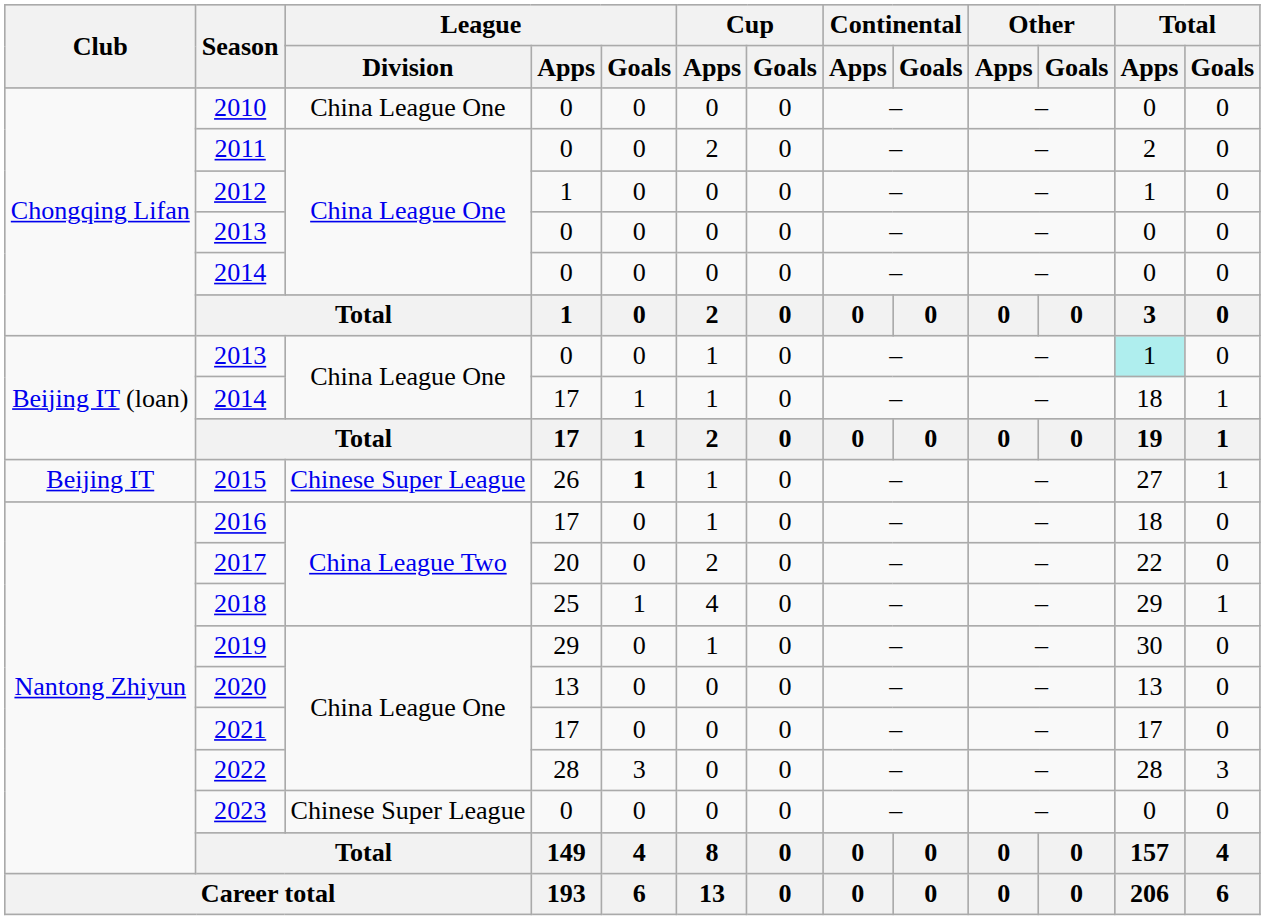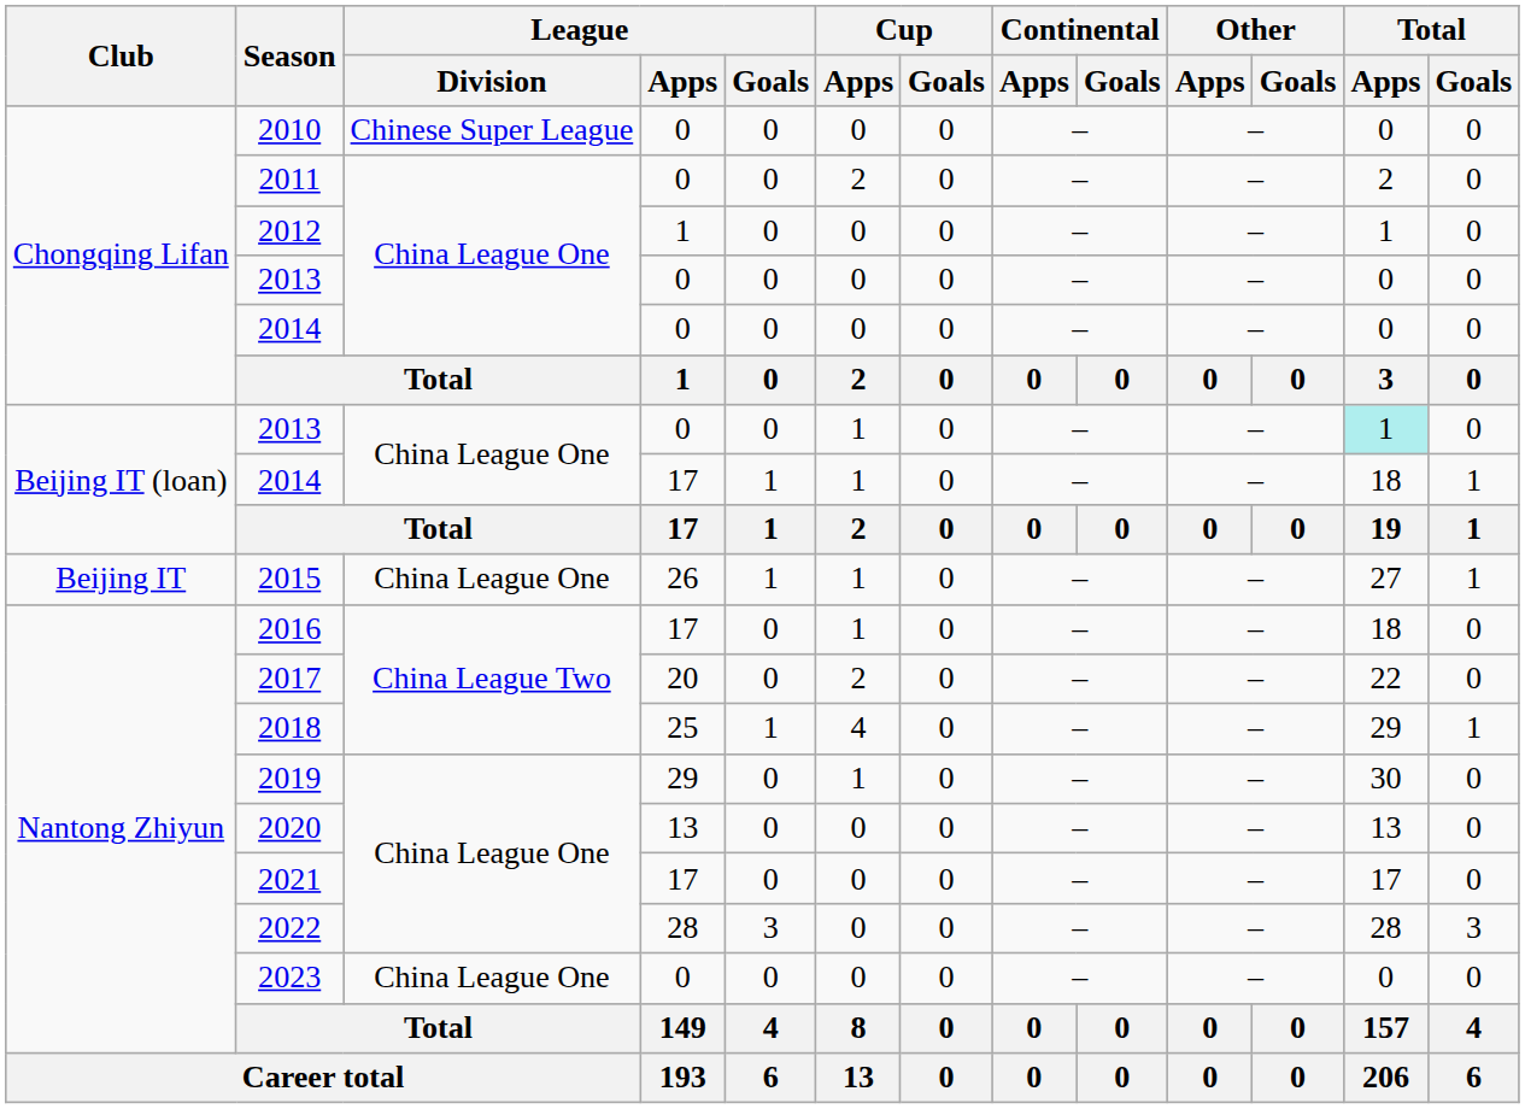2010 | League / Division: China League One -> Chinese Super League
2015 | League / Division: Chinese Super League -> China League One
2015 | League / Goals: bold -> normal
2023 | League / Division: Chinese Super League -> China League One
